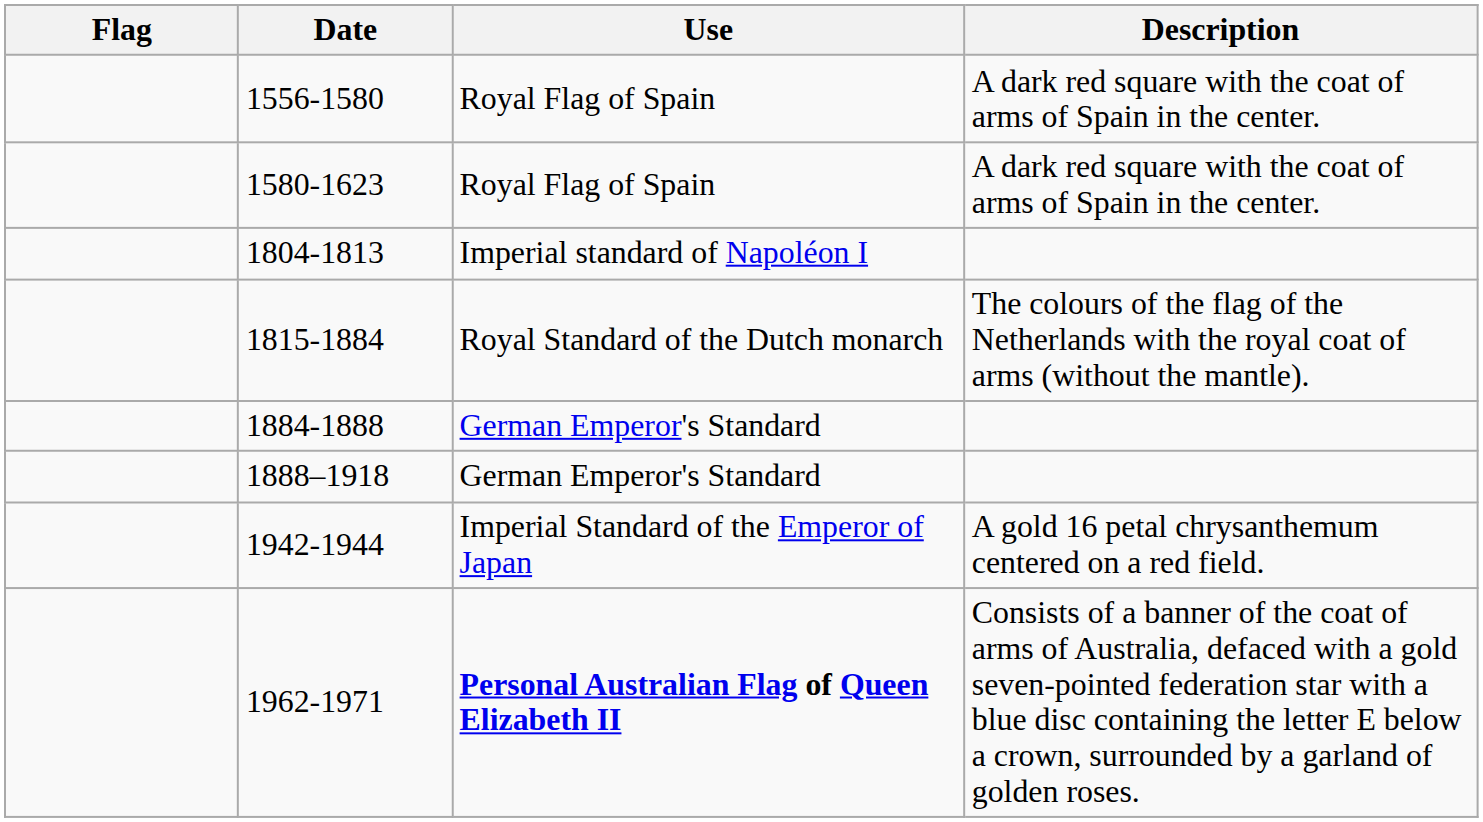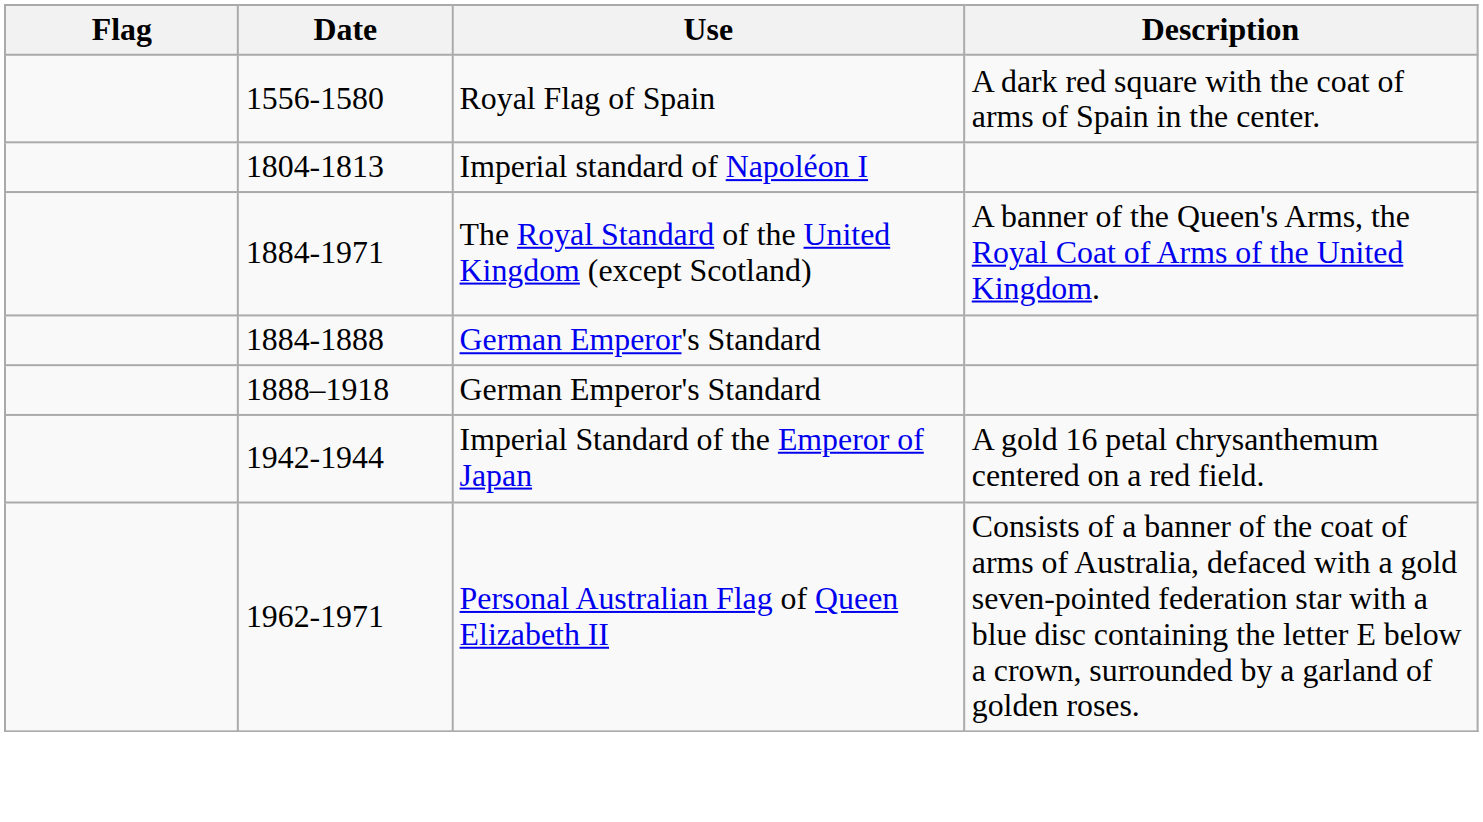- row: 1580-1623 | Royal Flag of Spain | A dark red square with the coat of arms of Spain in the center.
- row: 1815-1884 | Royal Standard of the Dutch monarch | The colours of the flag of the Netherlands with the royal coat of arms (without the mantle).
+ row: 1884-1971 | The Royal Standard of the United Kingdom (except Scotland) | A banner of the Queen's Arms, the Royal Coat of Arms of the United Kingdom.
1962-1971 | Use: bold -> normal
